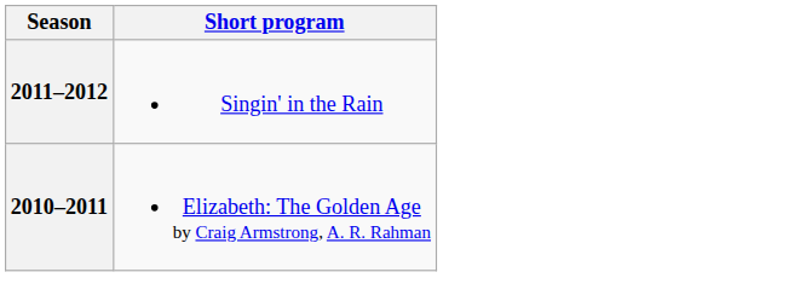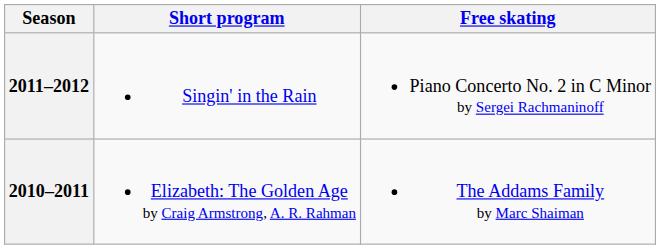+ column: Free skating | Piano Concerto No. 2 in C Minor by Sergei Rachmaninoff | The Addams Family by Marc Shaiman
